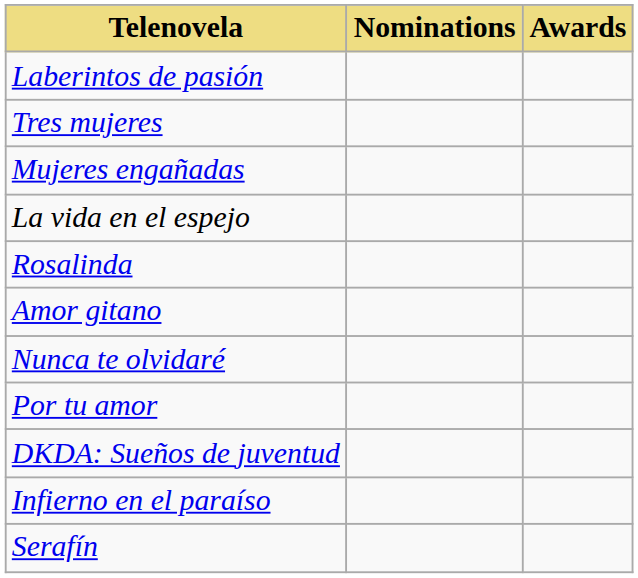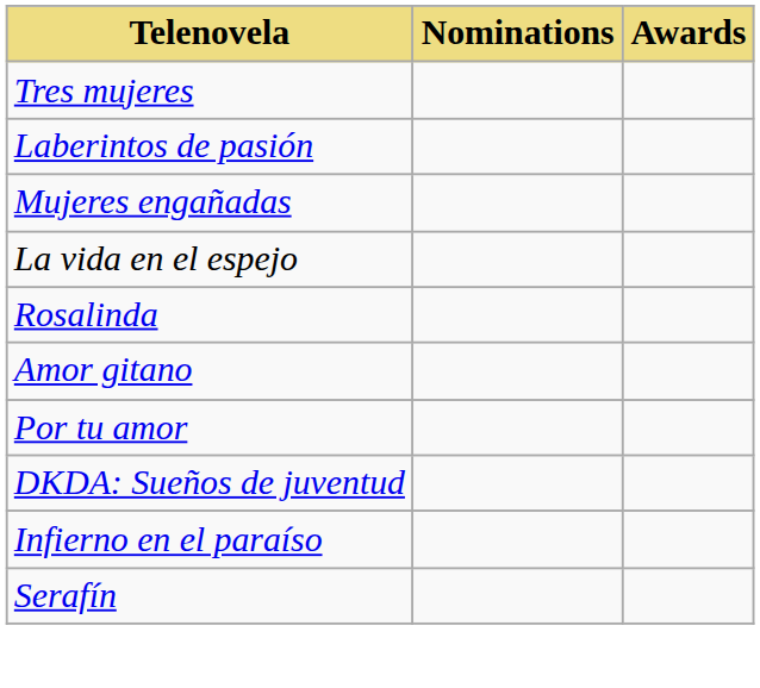rows swapped: Laberintos de pasión <-> Tres mujeres
- row: Nunca te olvidaré
